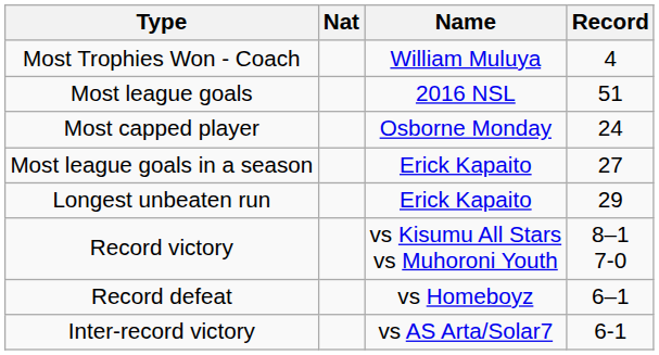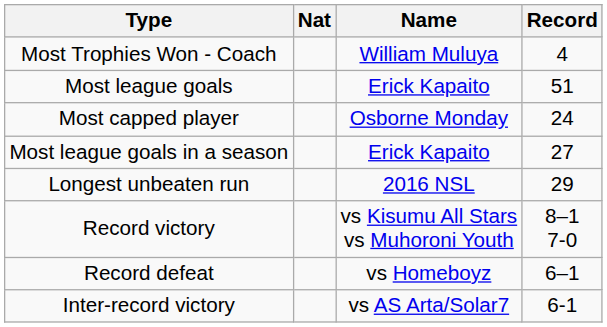Most league goals | Name: 2016 NSL -> Erick Kapaito
Longest unbeaten run | Name: Erick Kapaito -> 2016 NSL
